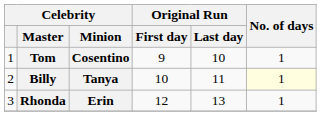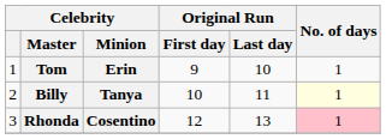Tom | Celebrity / Minion: Cosentino -> Erin
Rhonda | Celebrity / Minion: Erin -> Cosentino
Rhonda | No. of days: no background -> pink background
